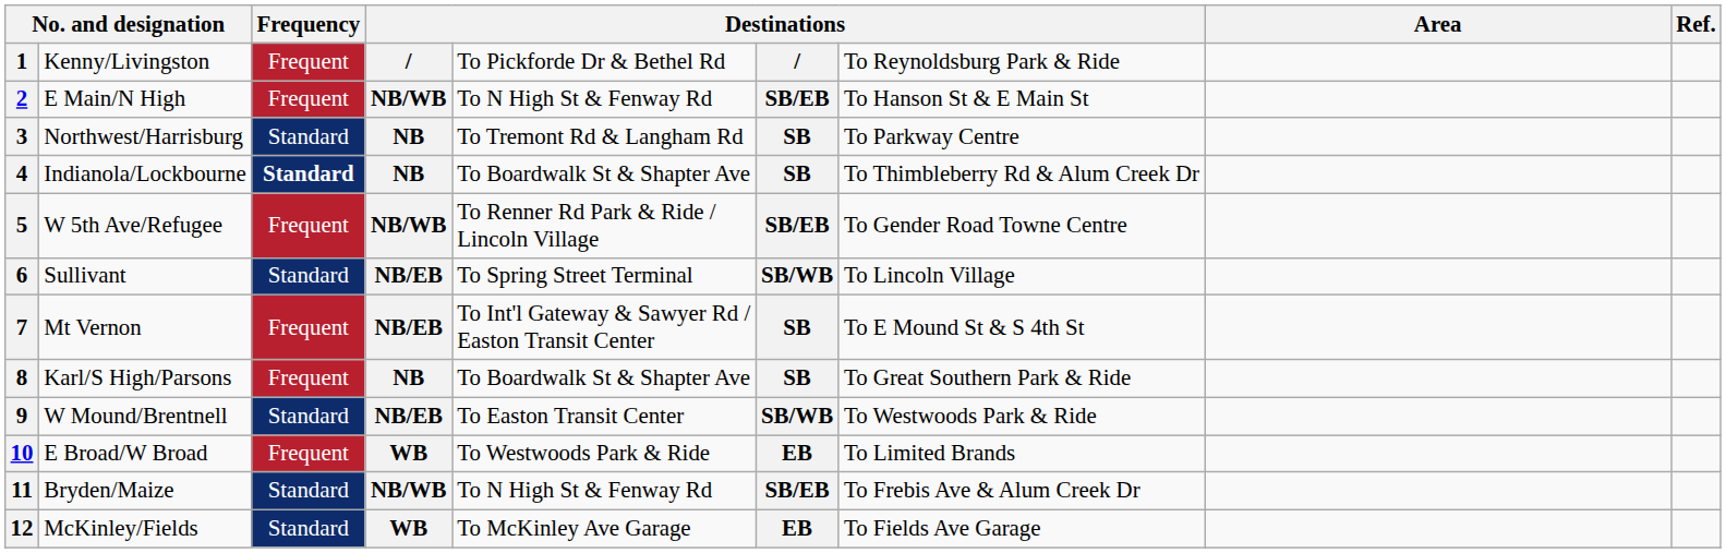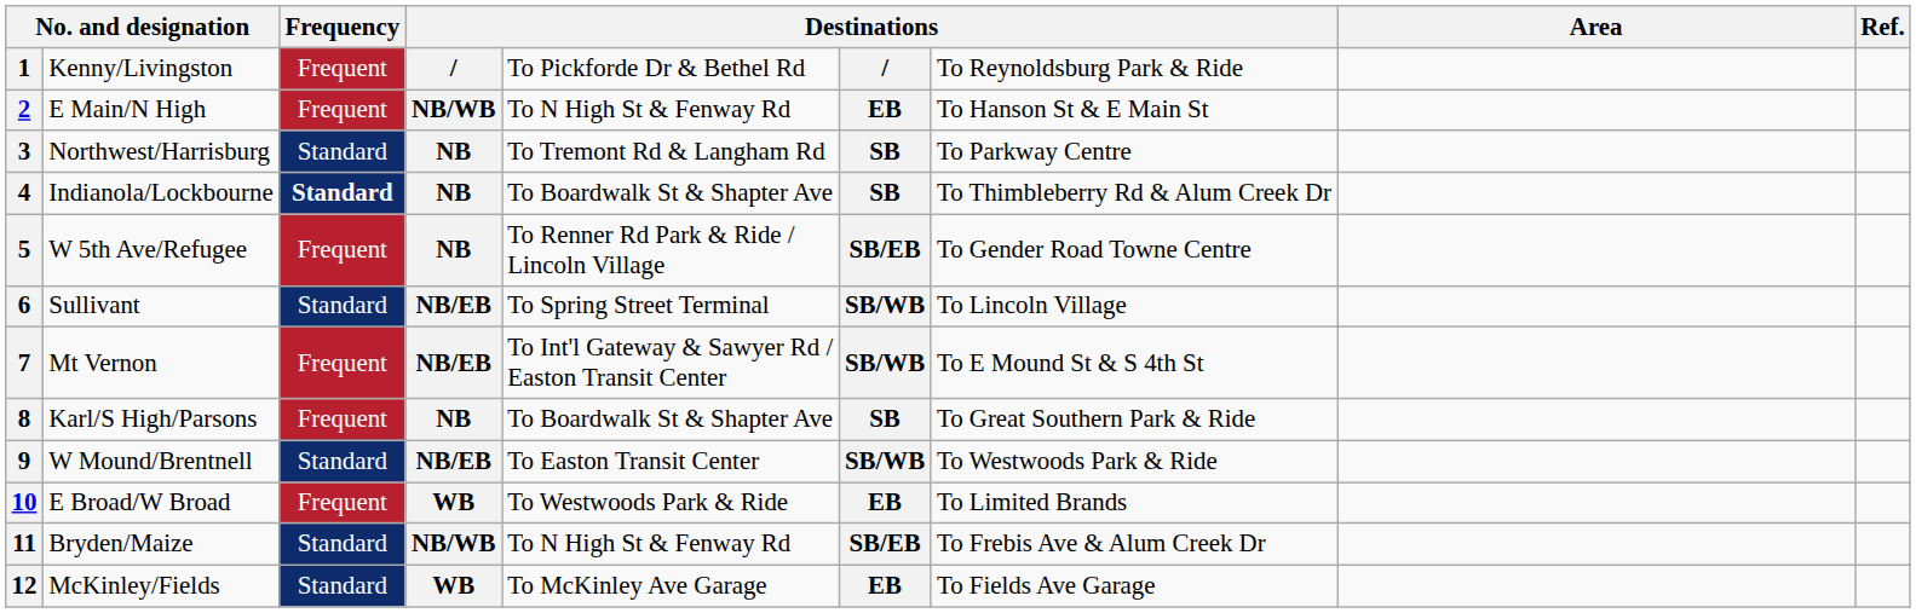2 | column 6: SB/EB -> EB
5 | column 4: NB/WB -> NB
7 | column 6: SB -> SB/WB
